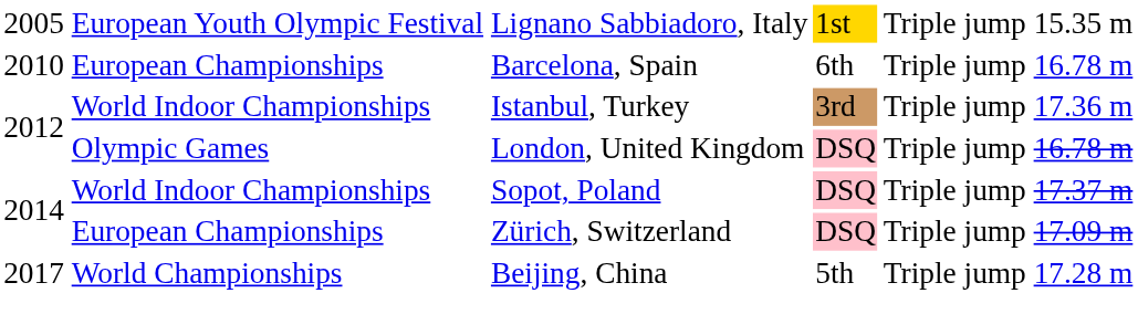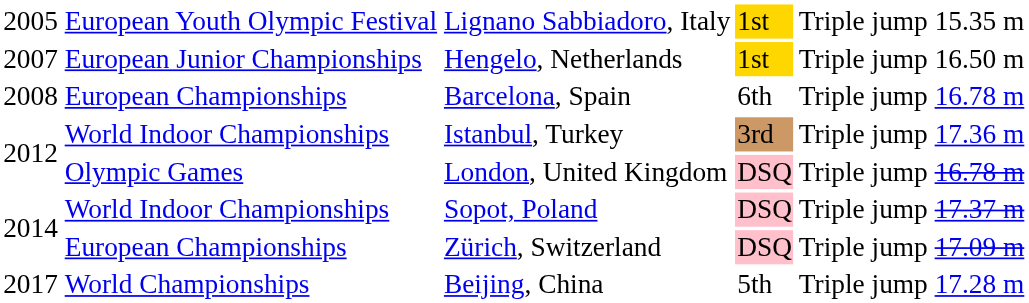+ row: 2007 | European Junior Championships | Hengelo, Netherlands | 1st | Triple jump | 16.50 m
Barcelona, Spain | column 1: 2010 -> 2008
